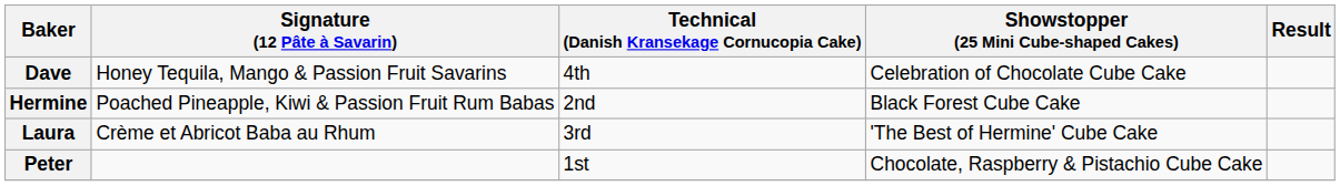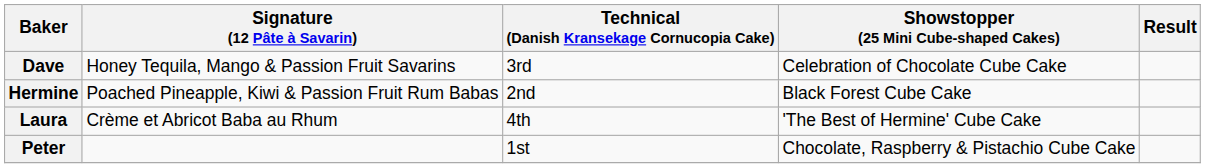Dave | Technical (Danish Kransekage Cornucopia Cake): 4th -> 3rd
Laura | Technical (Danish Kransekage Cornucopia Cake): 3rd -> 4th
